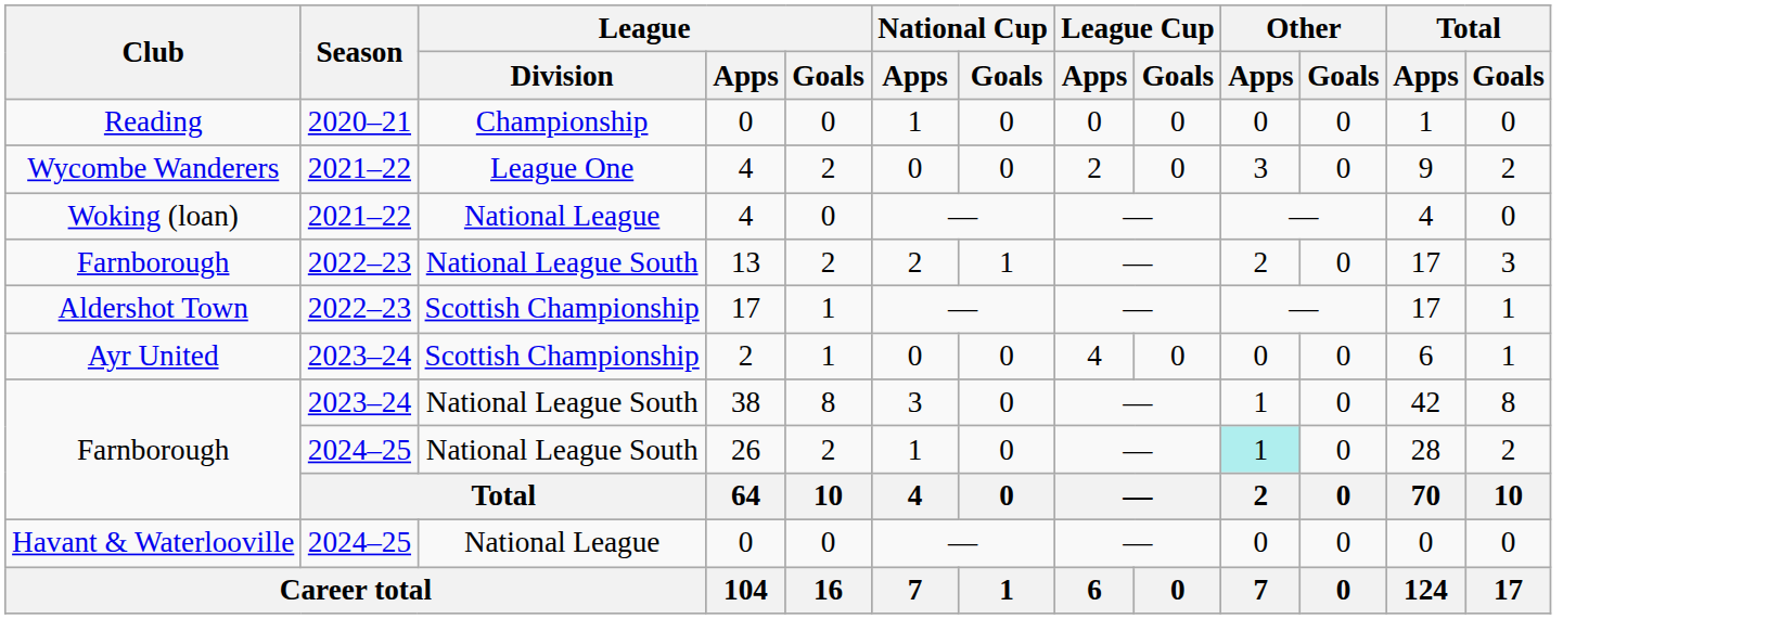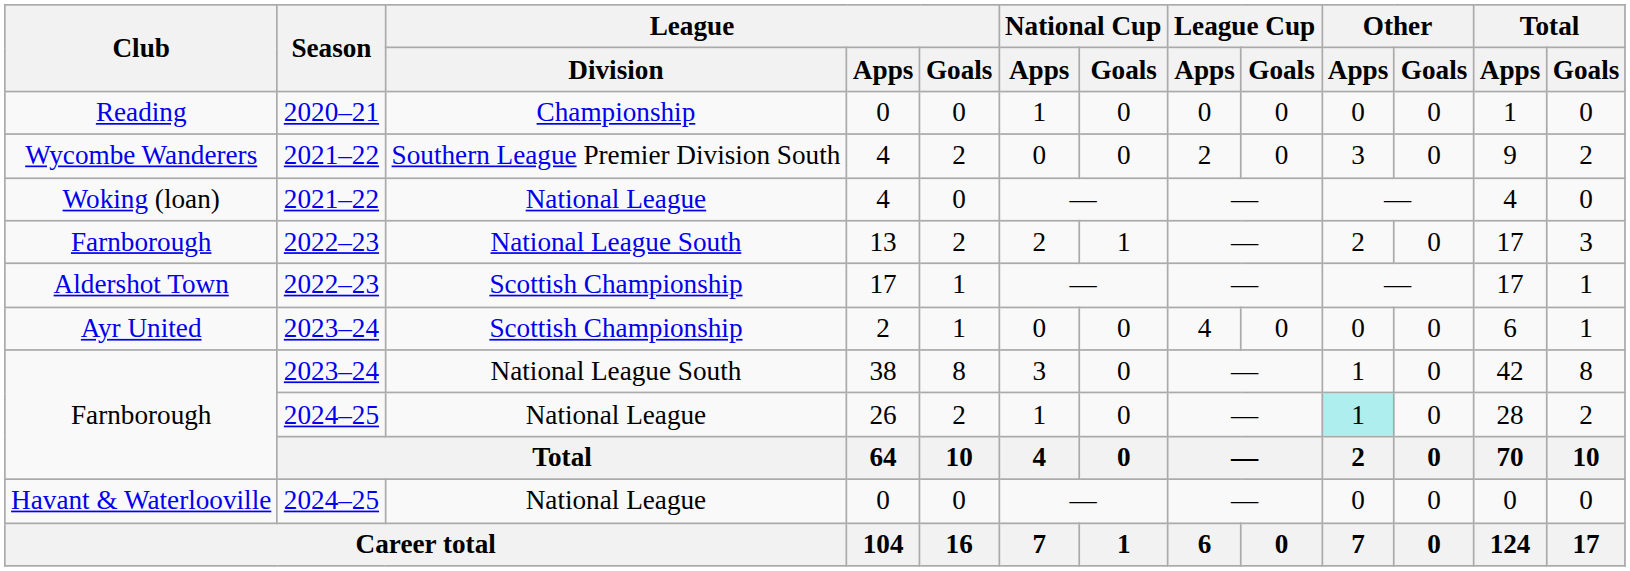Wycombe Wanderers | League / Division: League One -> Southern League Premier Division South
Farnborough / 26 | League / Division: National League South -> National League
